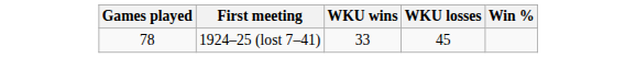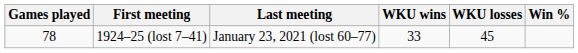+ column: Last meeting | January 23, 2021 (lost 60–77)
